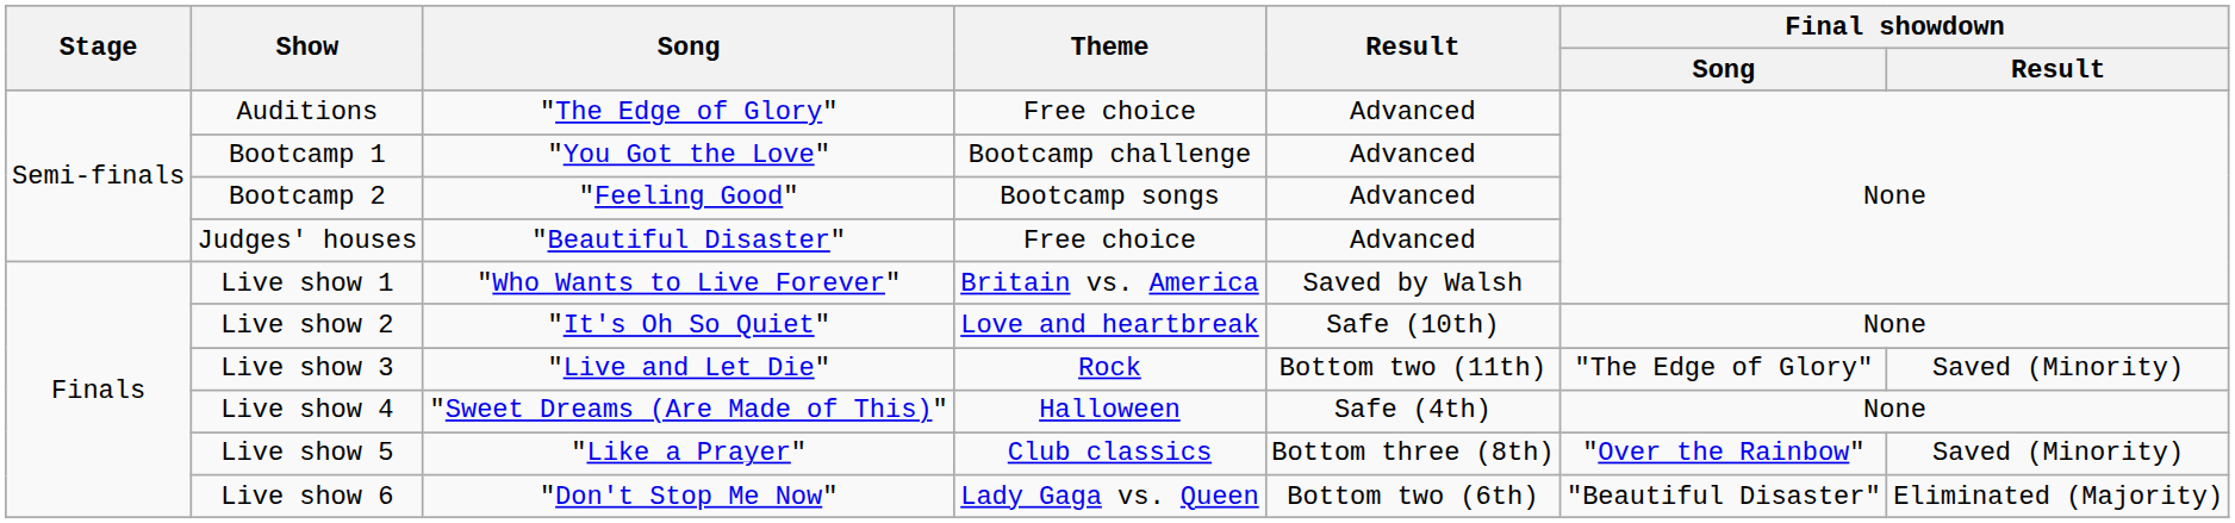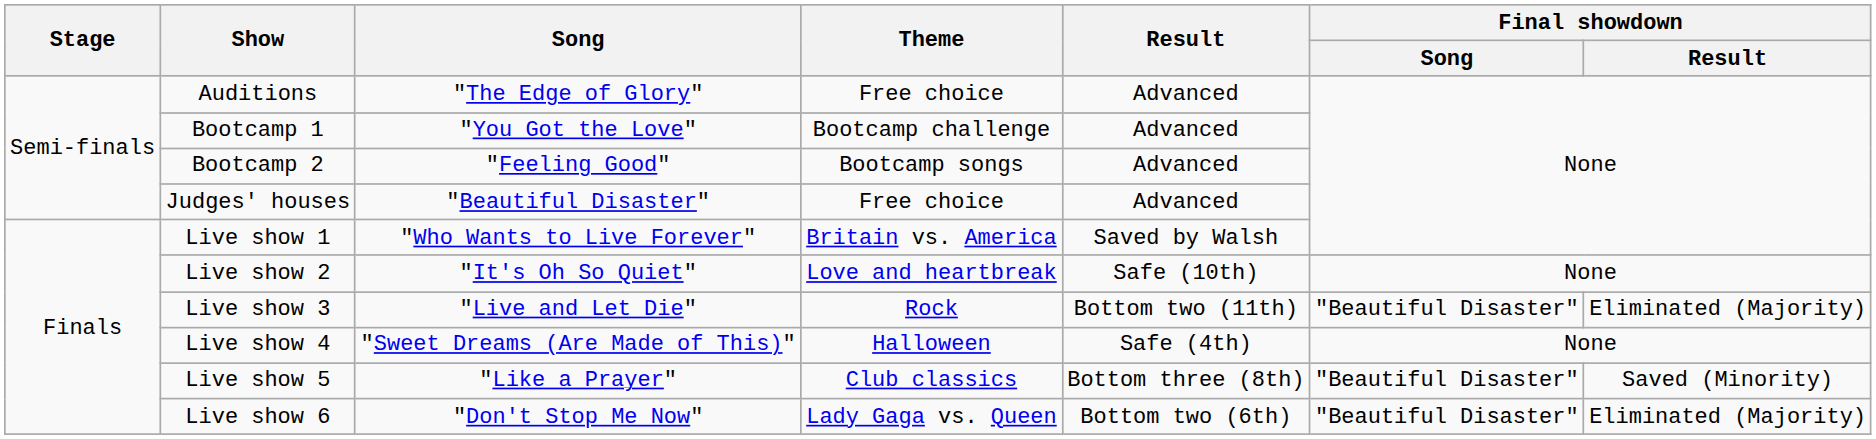Live show 3 | Final showdown / Song: "The Edge of Glory" -> "Beautiful Disaster"
Live show 3 | Final showdown / Result: Saved (Minority) -> Eliminated (Majority)
Live show 5 | Final showdown / Song: "Over the Rainbow" -> "Beautiful Disaster"
